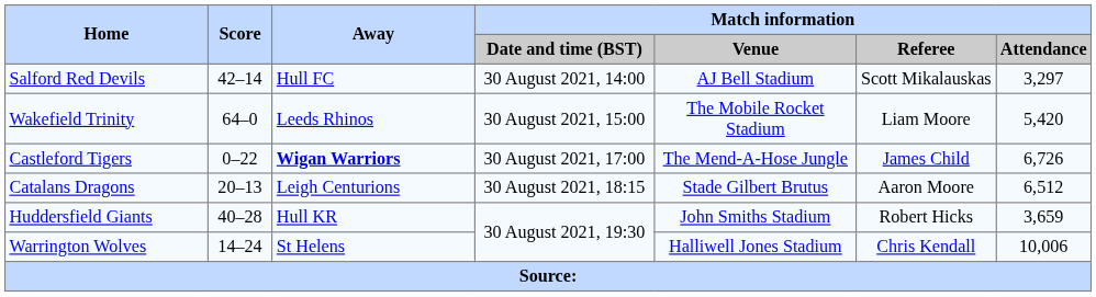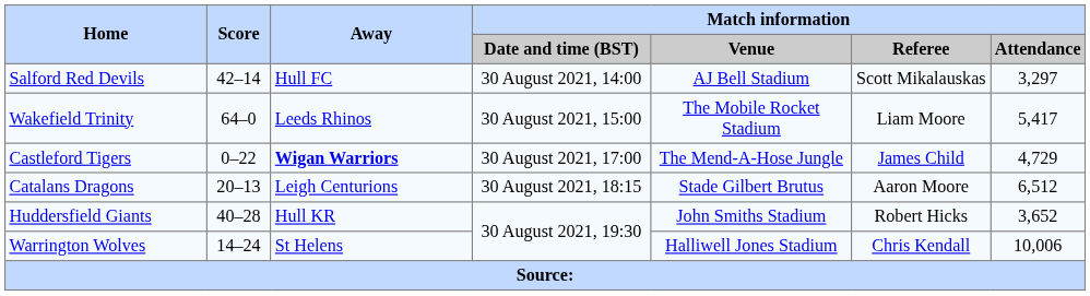Wakefield Trinity | Match information / Attendance: 5,420 -> 5,417
Castleford Tigers | Match information / Attendance: 6,726 -> 4,729
Huddersfield Giants | Match information / Attendance: 3,659 -> 3,652
